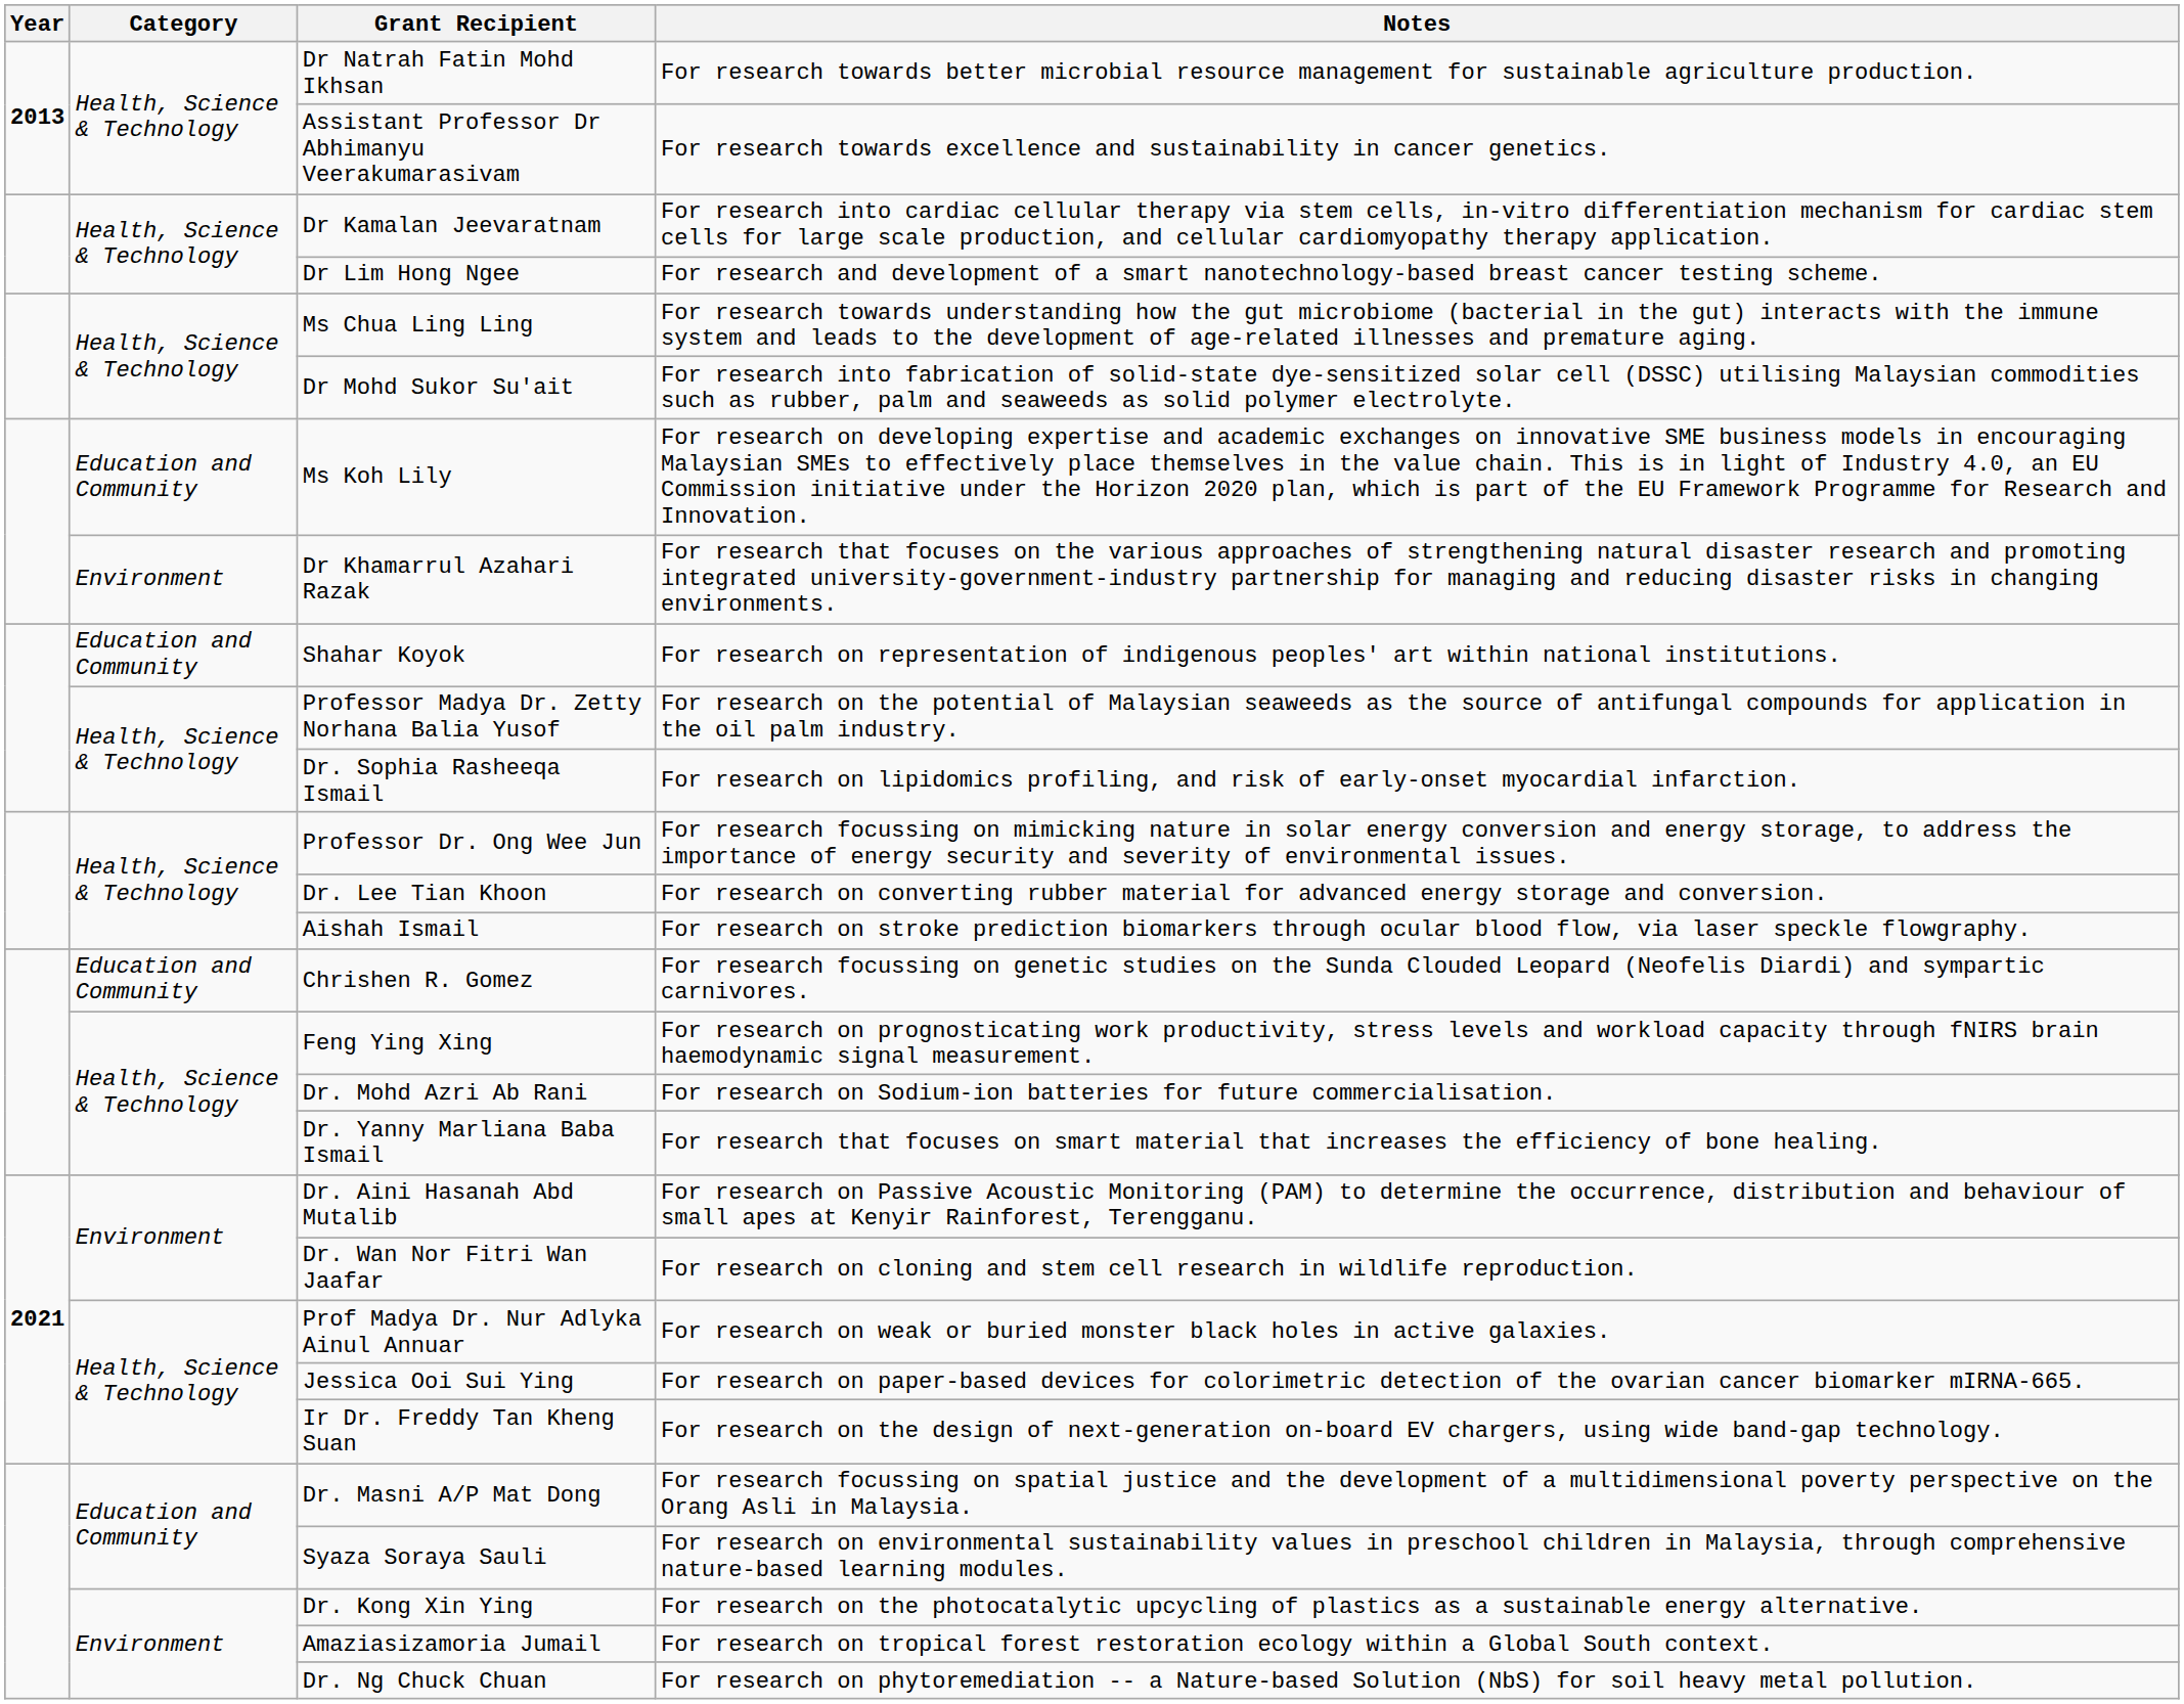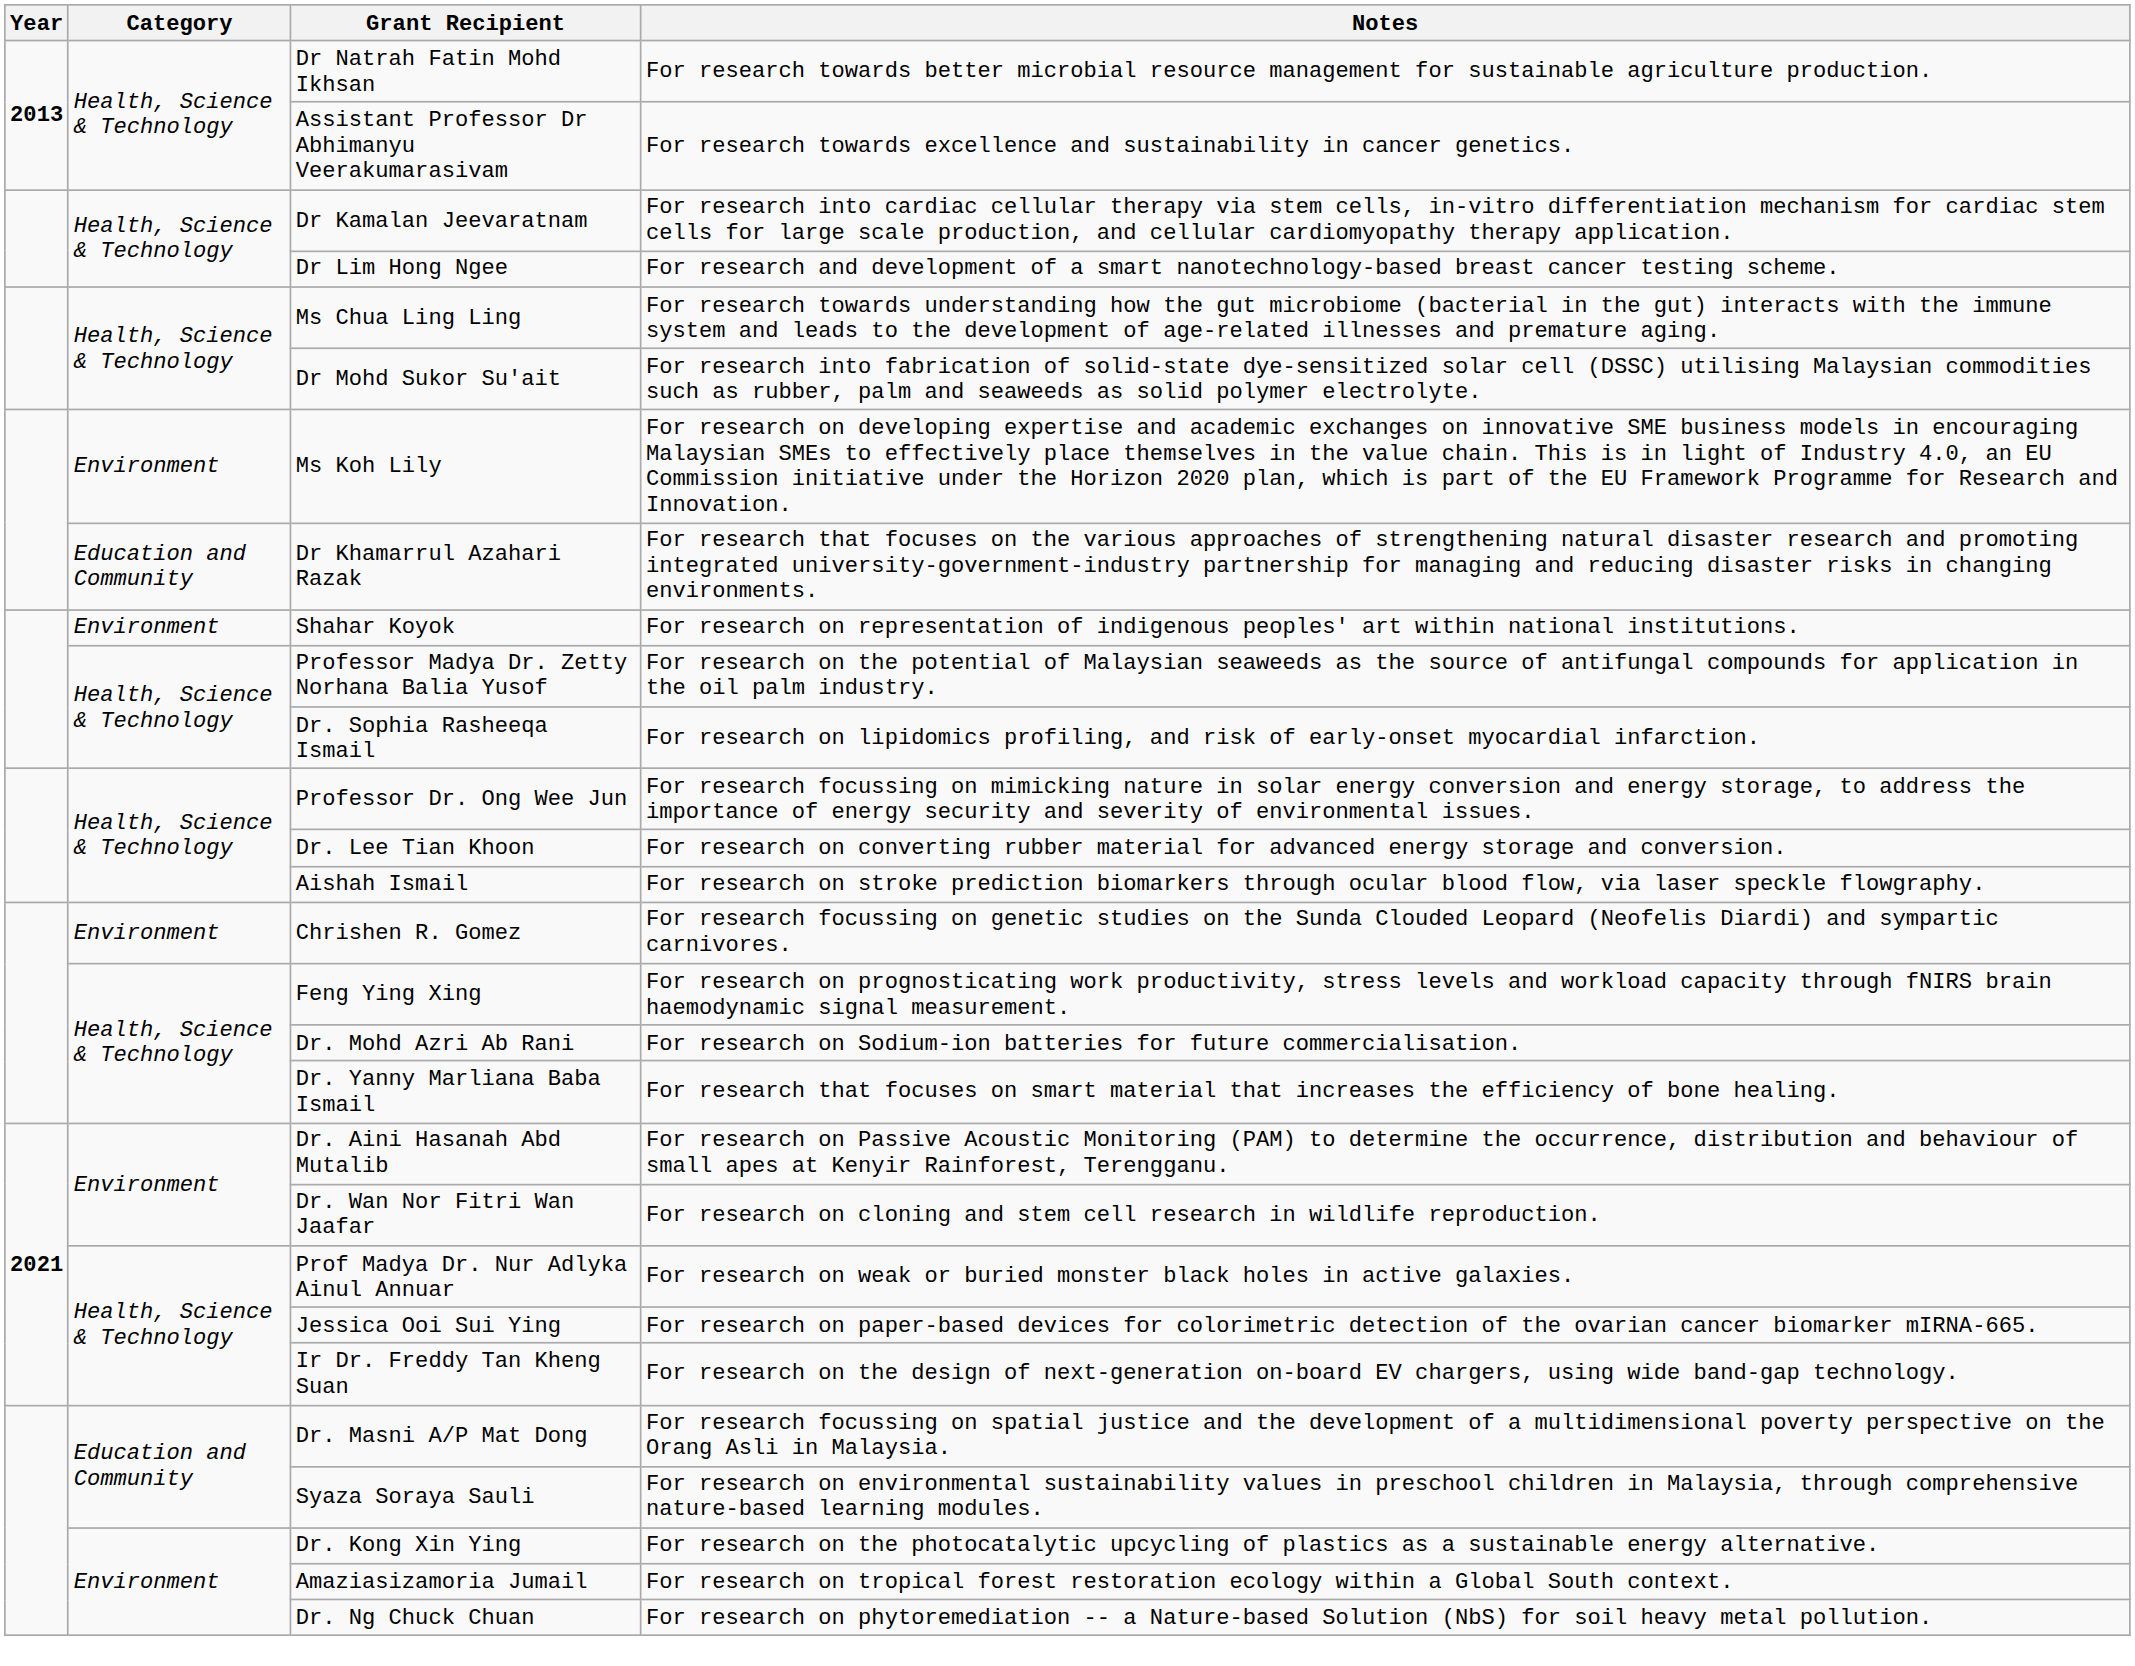Ms Koh Lily | Category: Education and Community -> Environment
Dr Khamarrul Azahari Razak | Category: Environment -> Education and Community
Shahar Koyok | Category: Education and Community -> Environment
Chrishen R. Gomez | Category: Education and Community -> Environment
